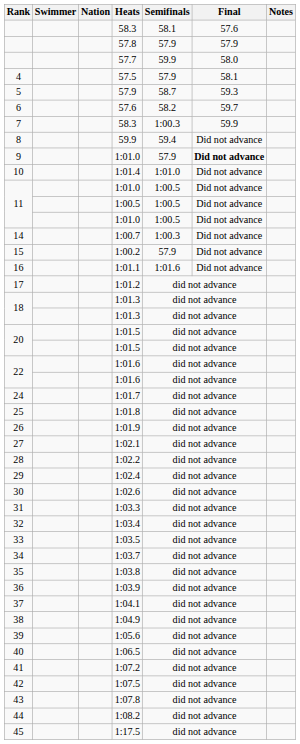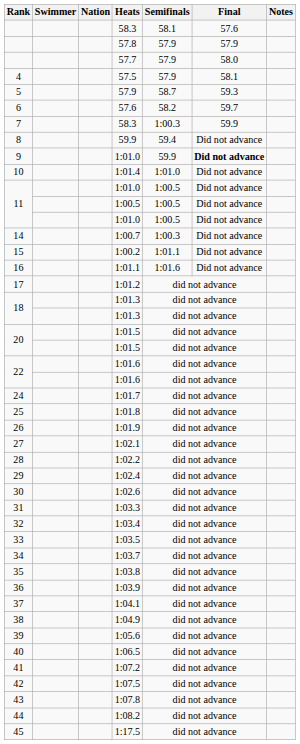57.7 | Semifinals: 59.9 -> 57.9
9 / 1:01.0 | Semifinals: 57.9 -> 59.9
1:00.2 | Semifinals: 57.9 -> 1:01.1
